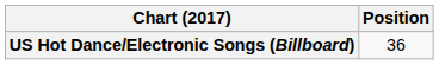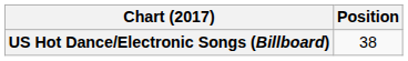US Hot Dance/Electronic Songs (Billboard) | Position: 36 -> 38
